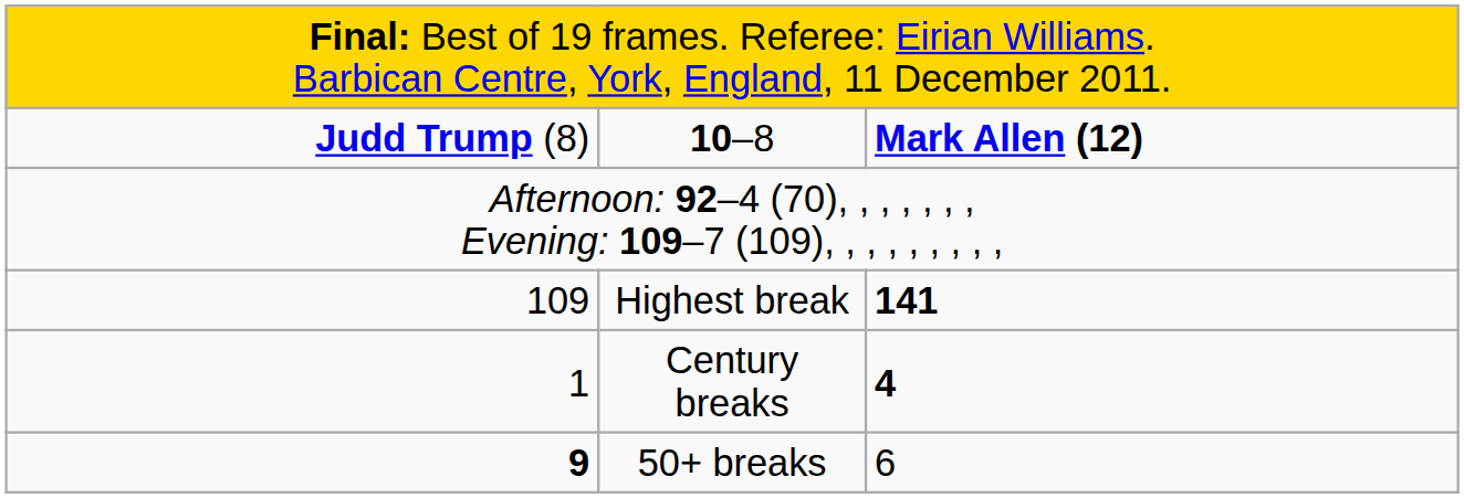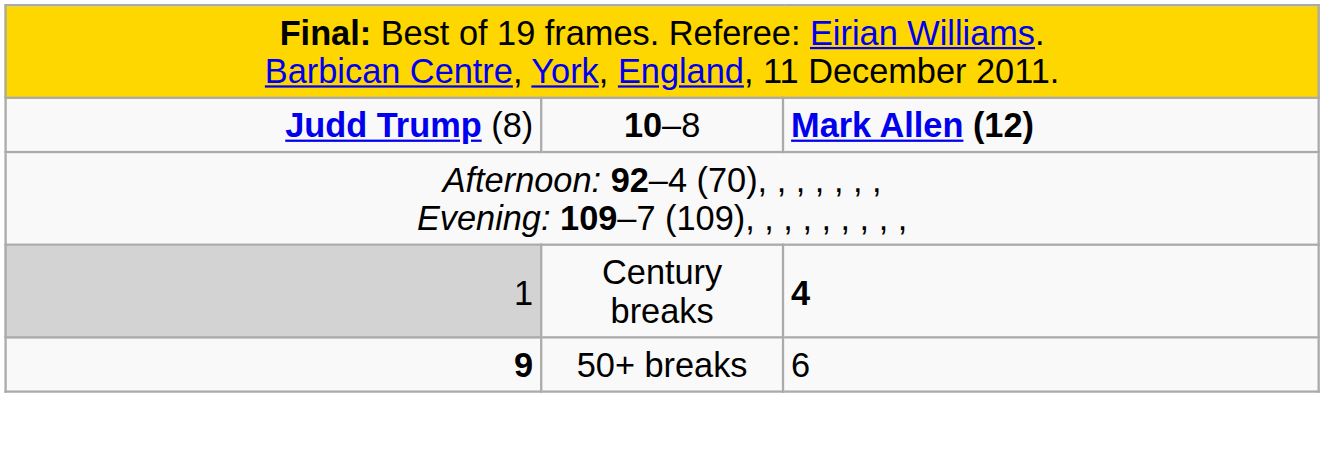- row: 109 | Highest break | 141
Century breaks | column 1: no background -> lightgrey background
